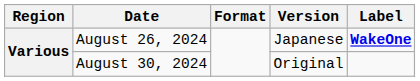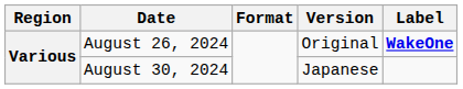August 26, 2024 | Version: Japanese -> Original
August 30, 2024 | Version: Original -> Japanese
